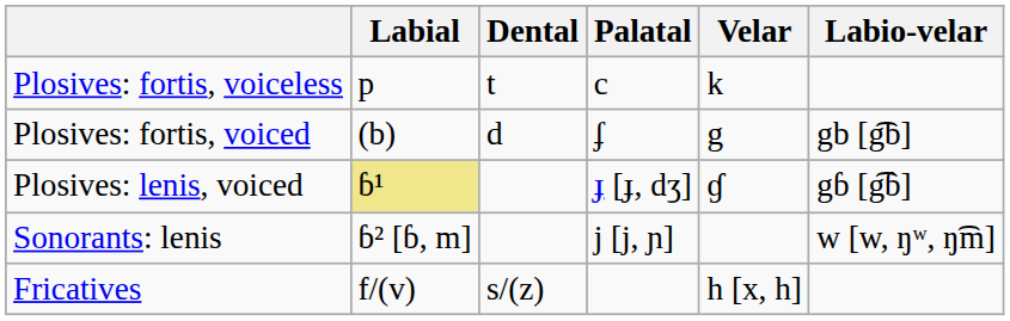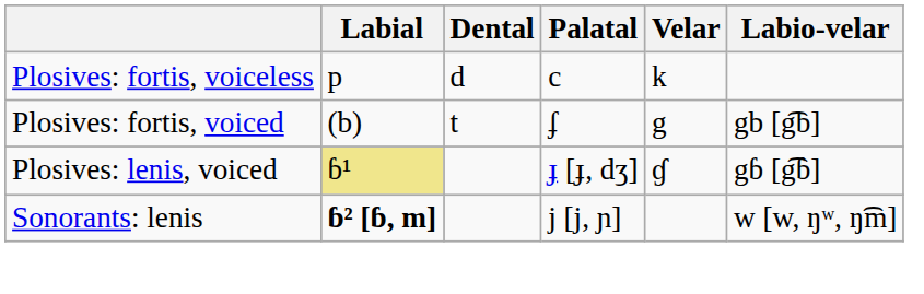Plosives: fortis, voiceless | Dental: t -> d
Plosives: fortis, voiced | Dental: d -> t
Sonorants: lenis | Labial: normal -> bold
- row: Fricatives | f/(v) | s/(z) | h [x, h]
